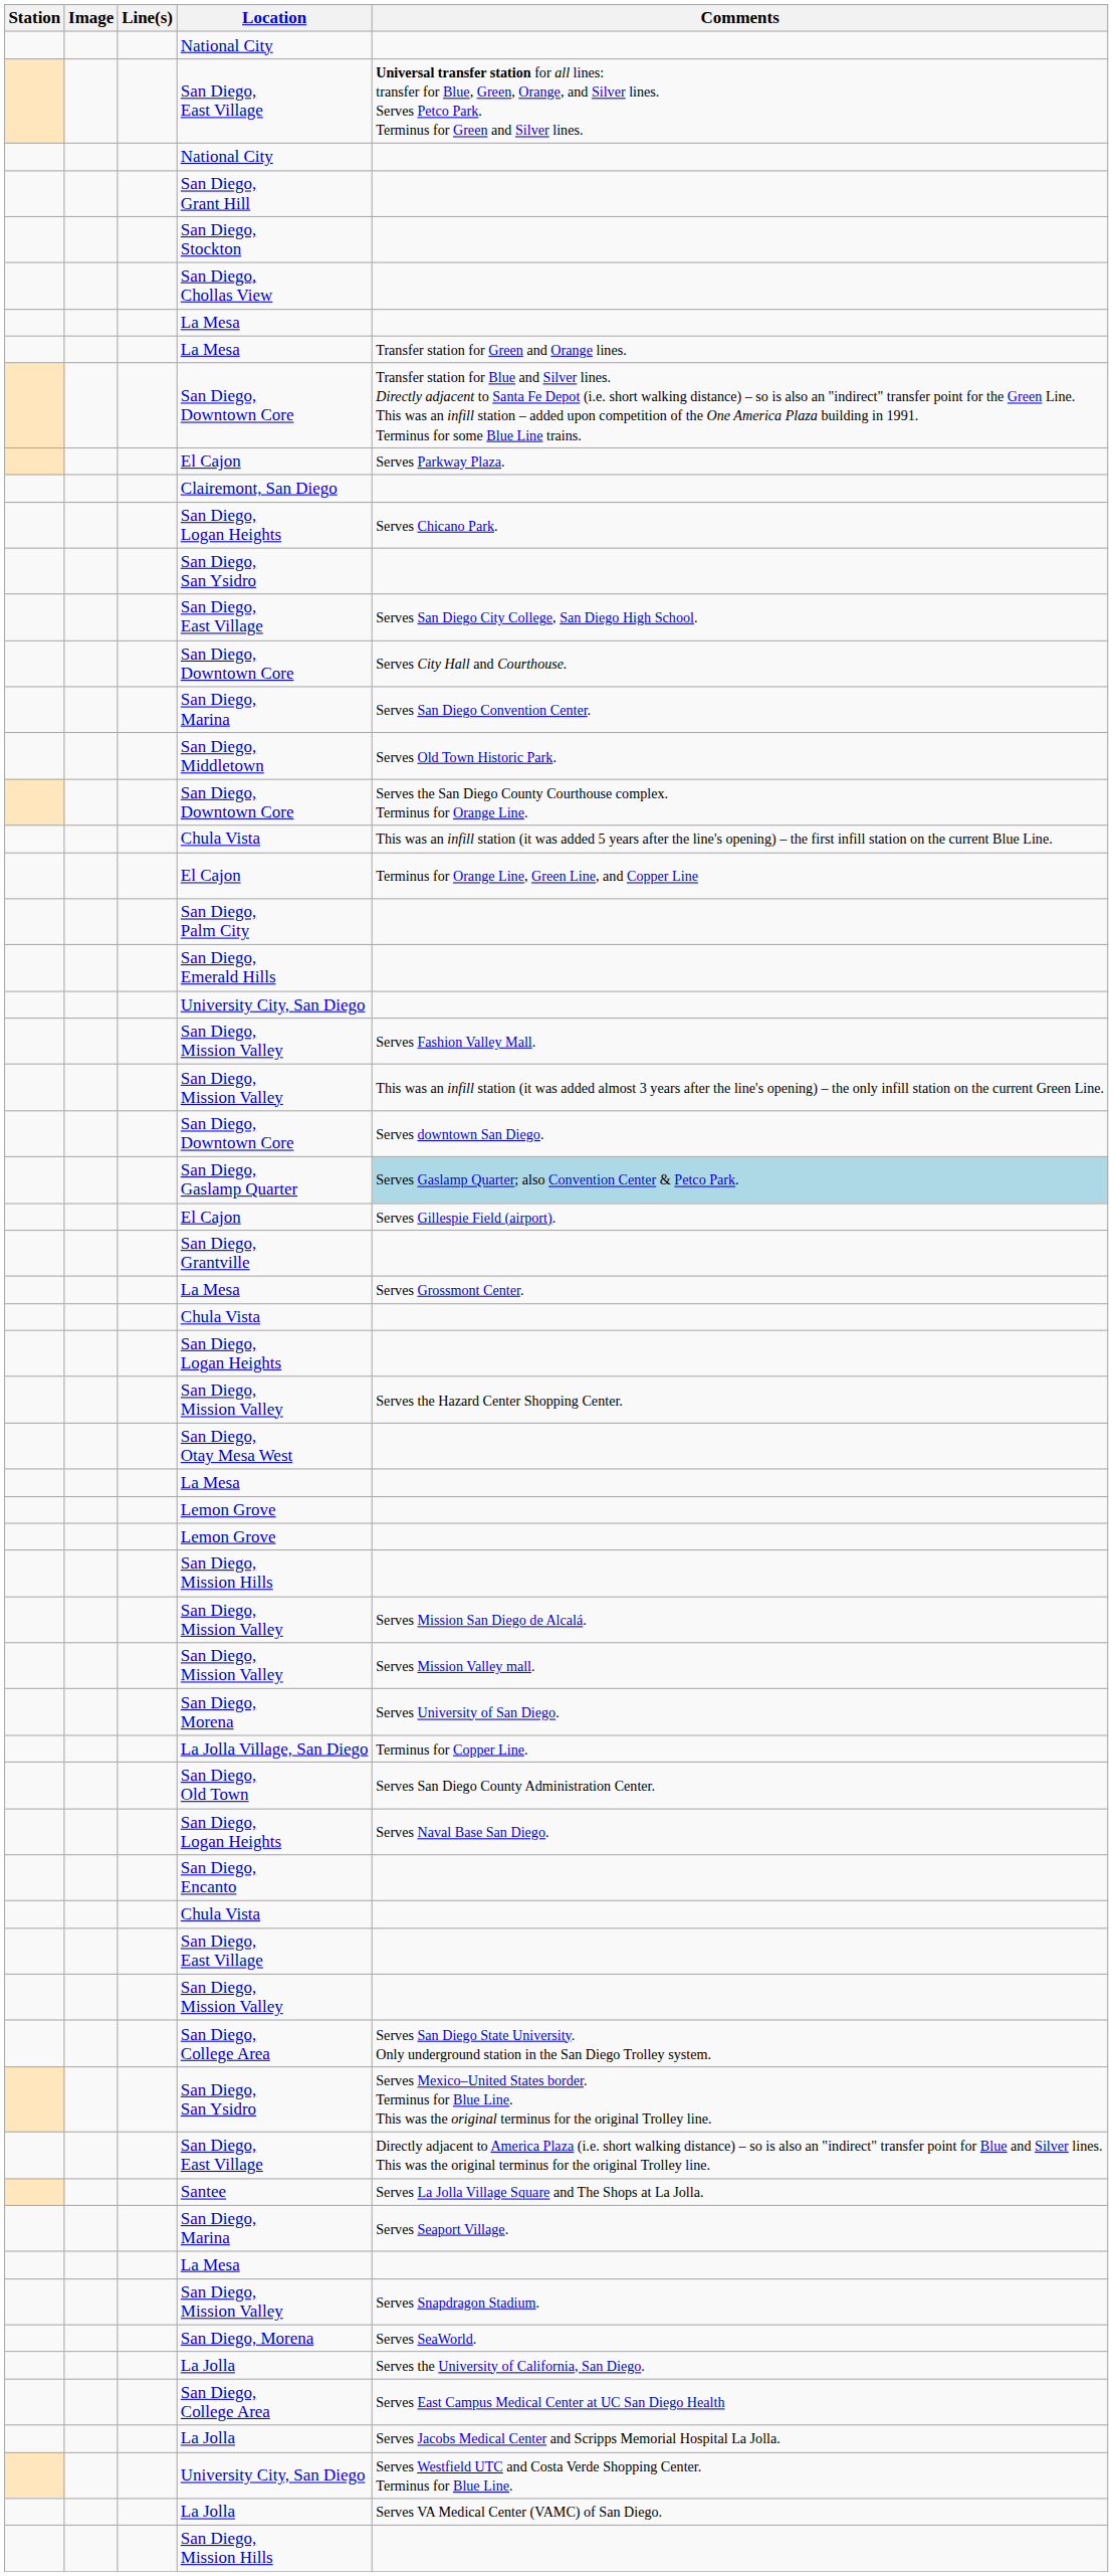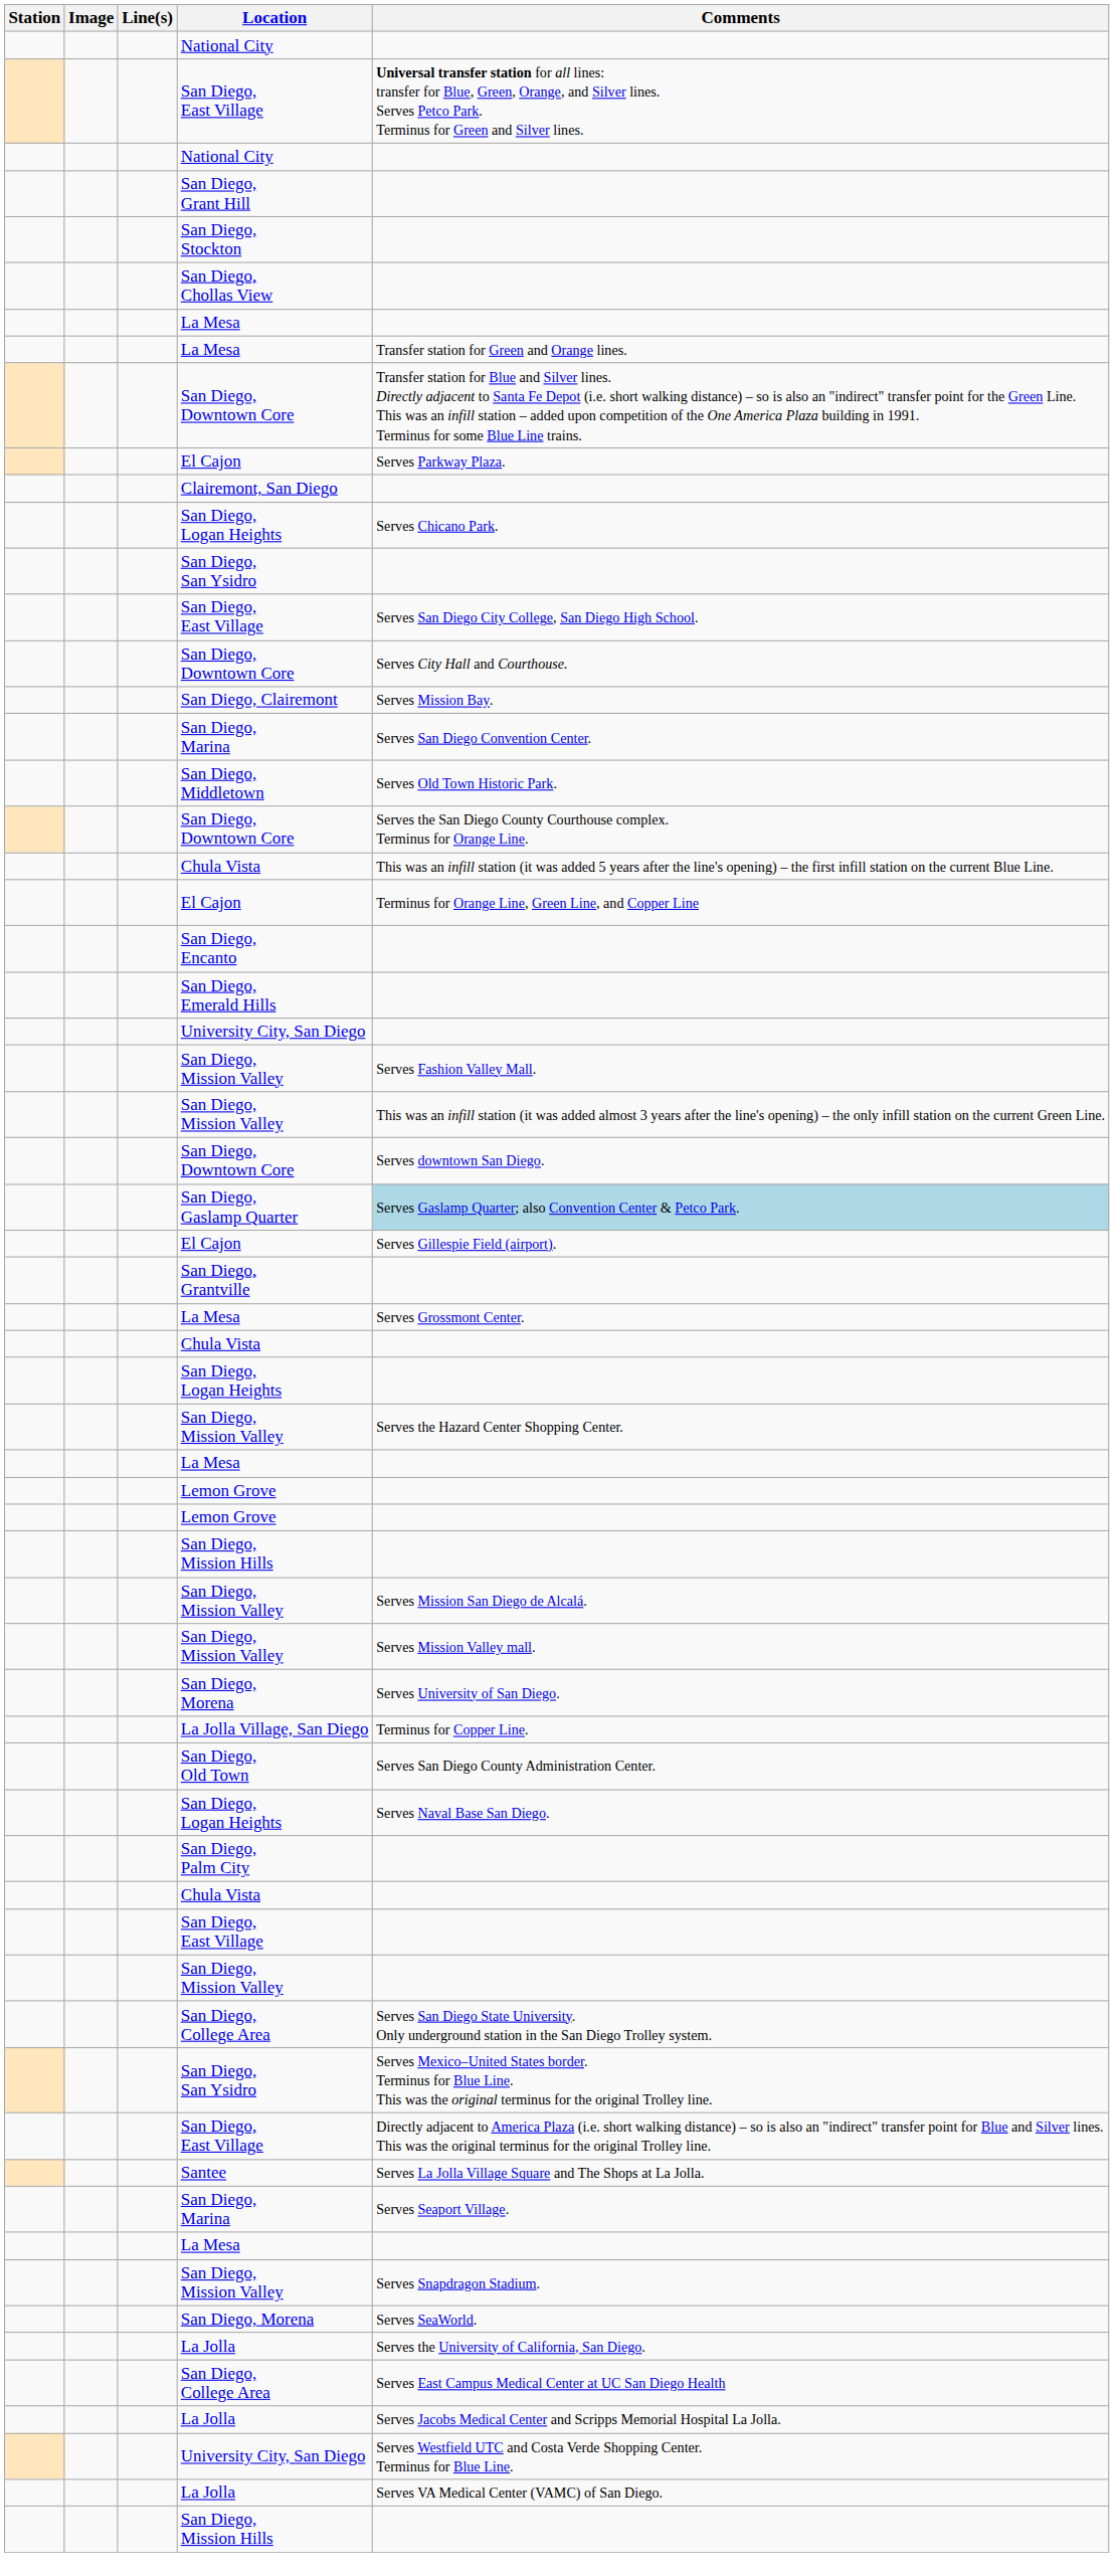+ row: San Diego, Clairemont | Serves Mission Bay.
rows swapped: San Diego, Encanto <-> San Diego, Palm City
- row: San Diego, Otay Mesa West
